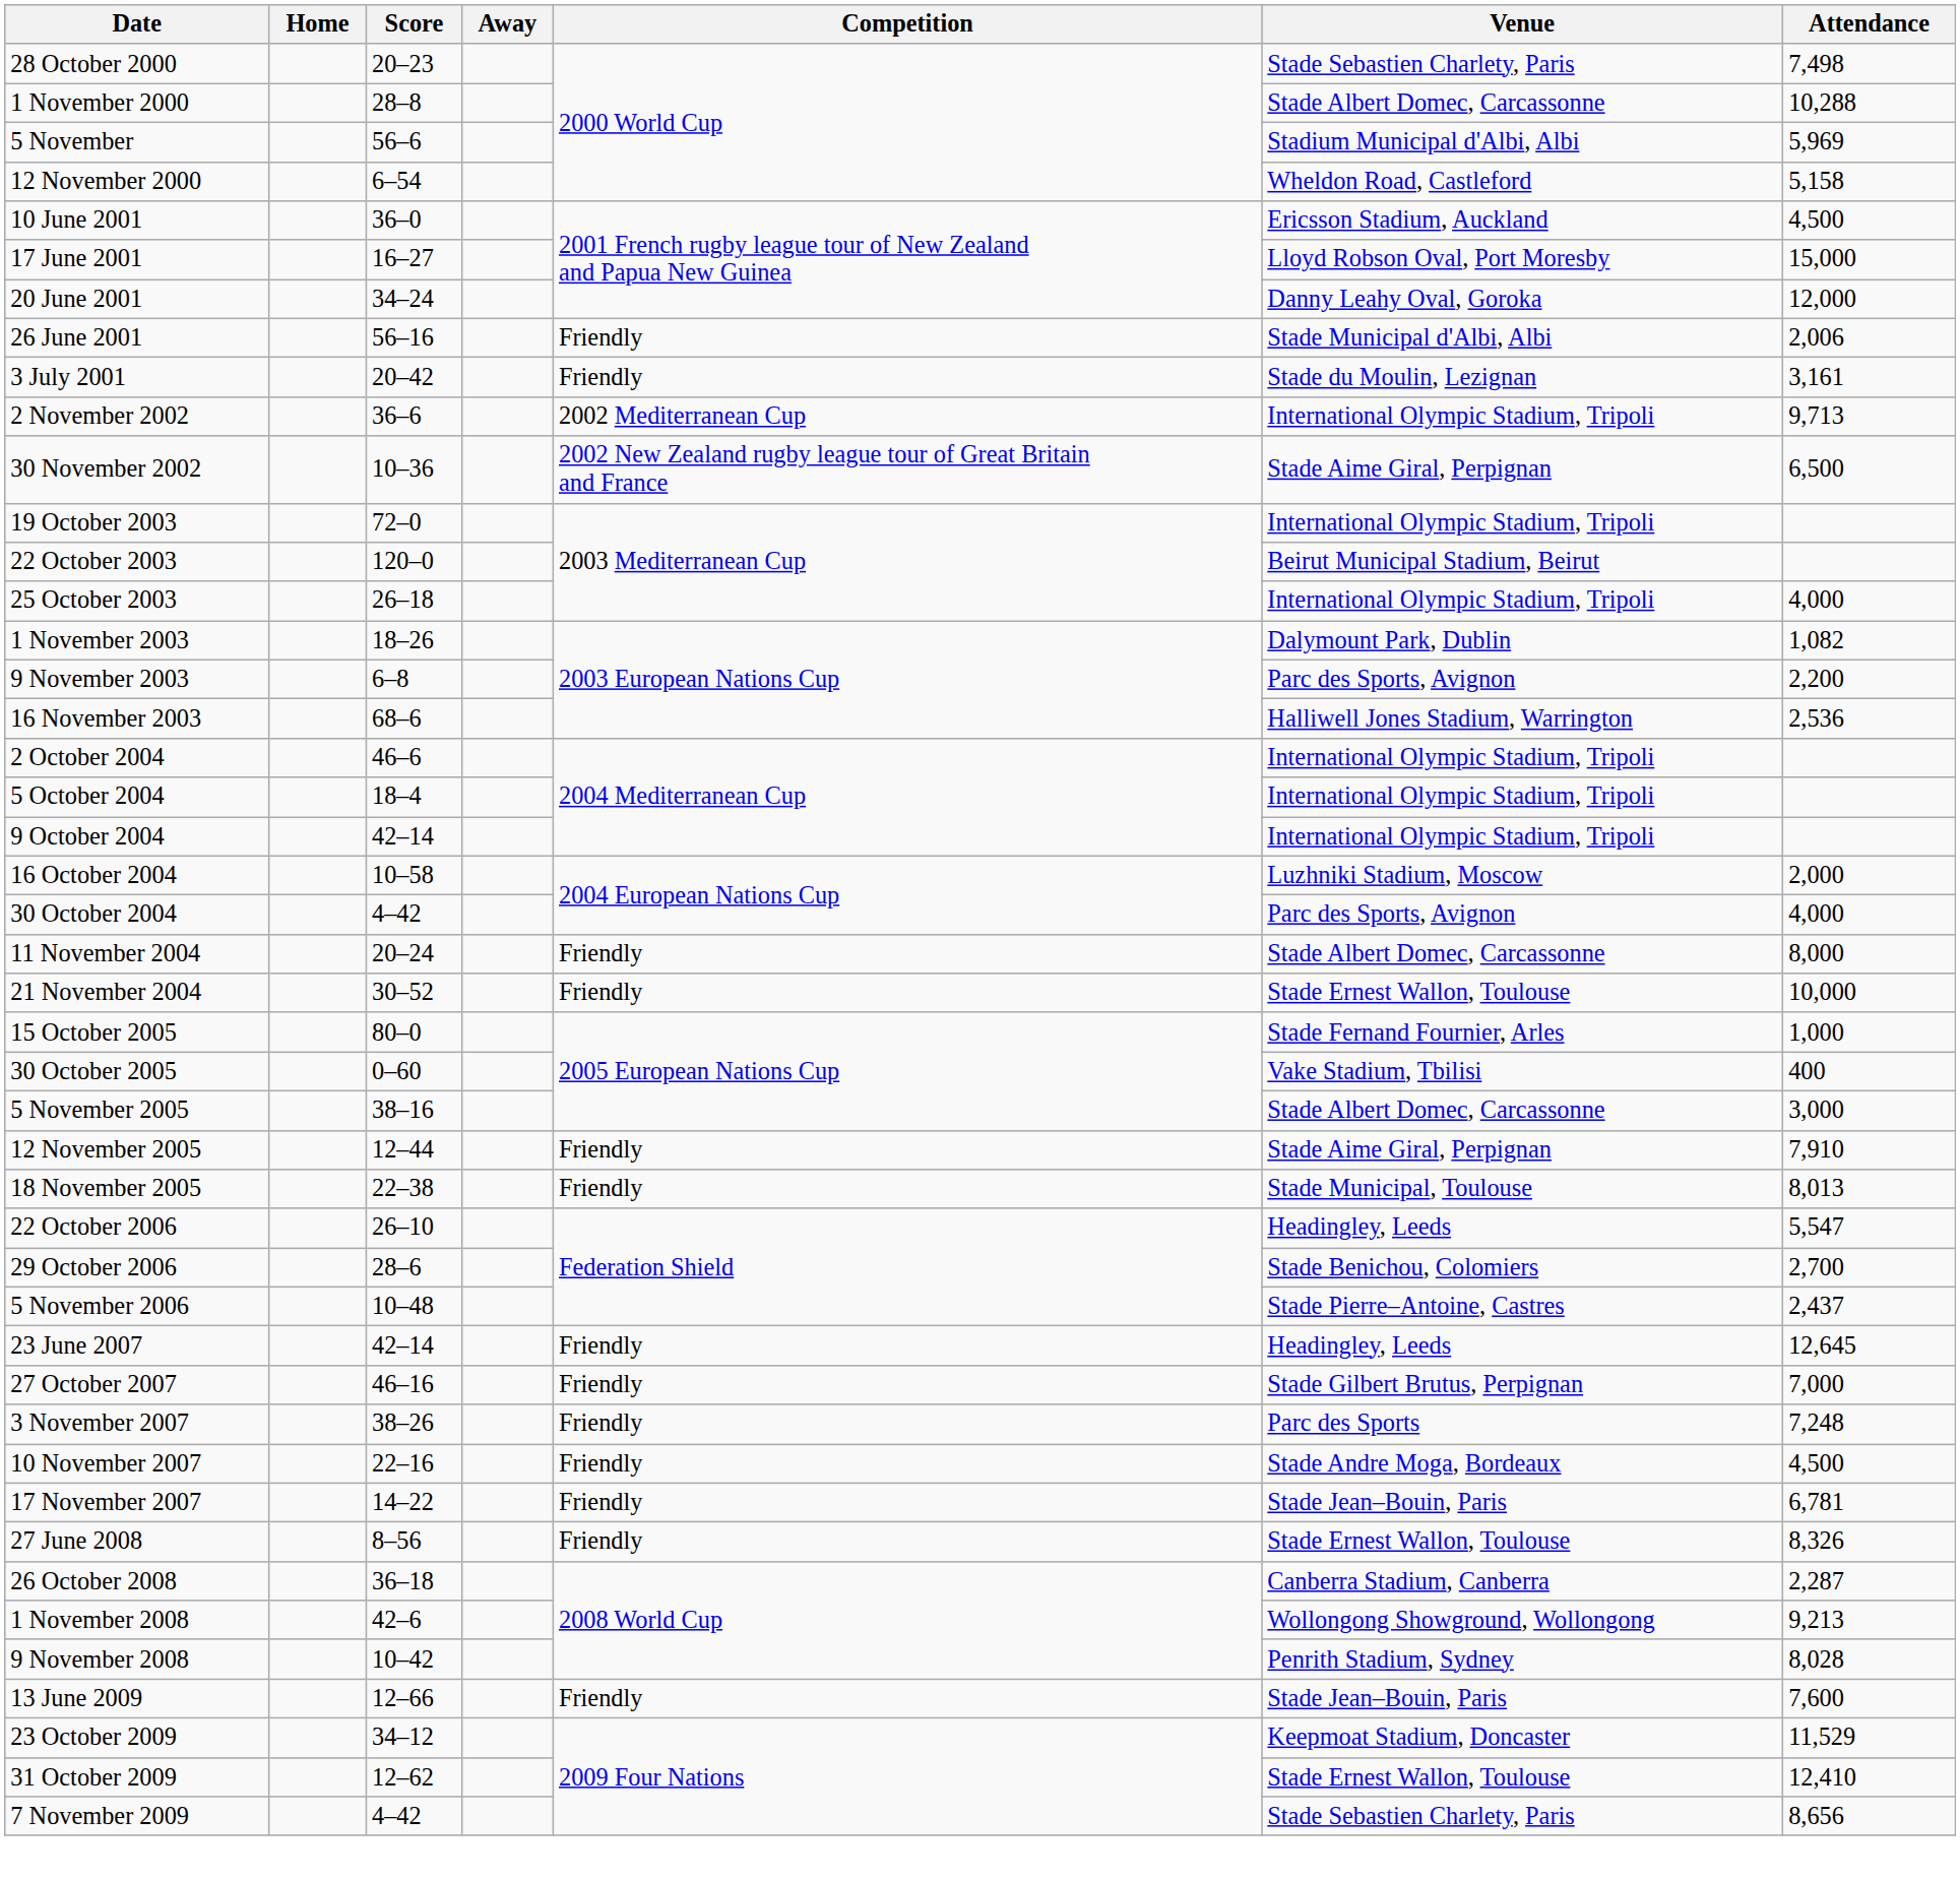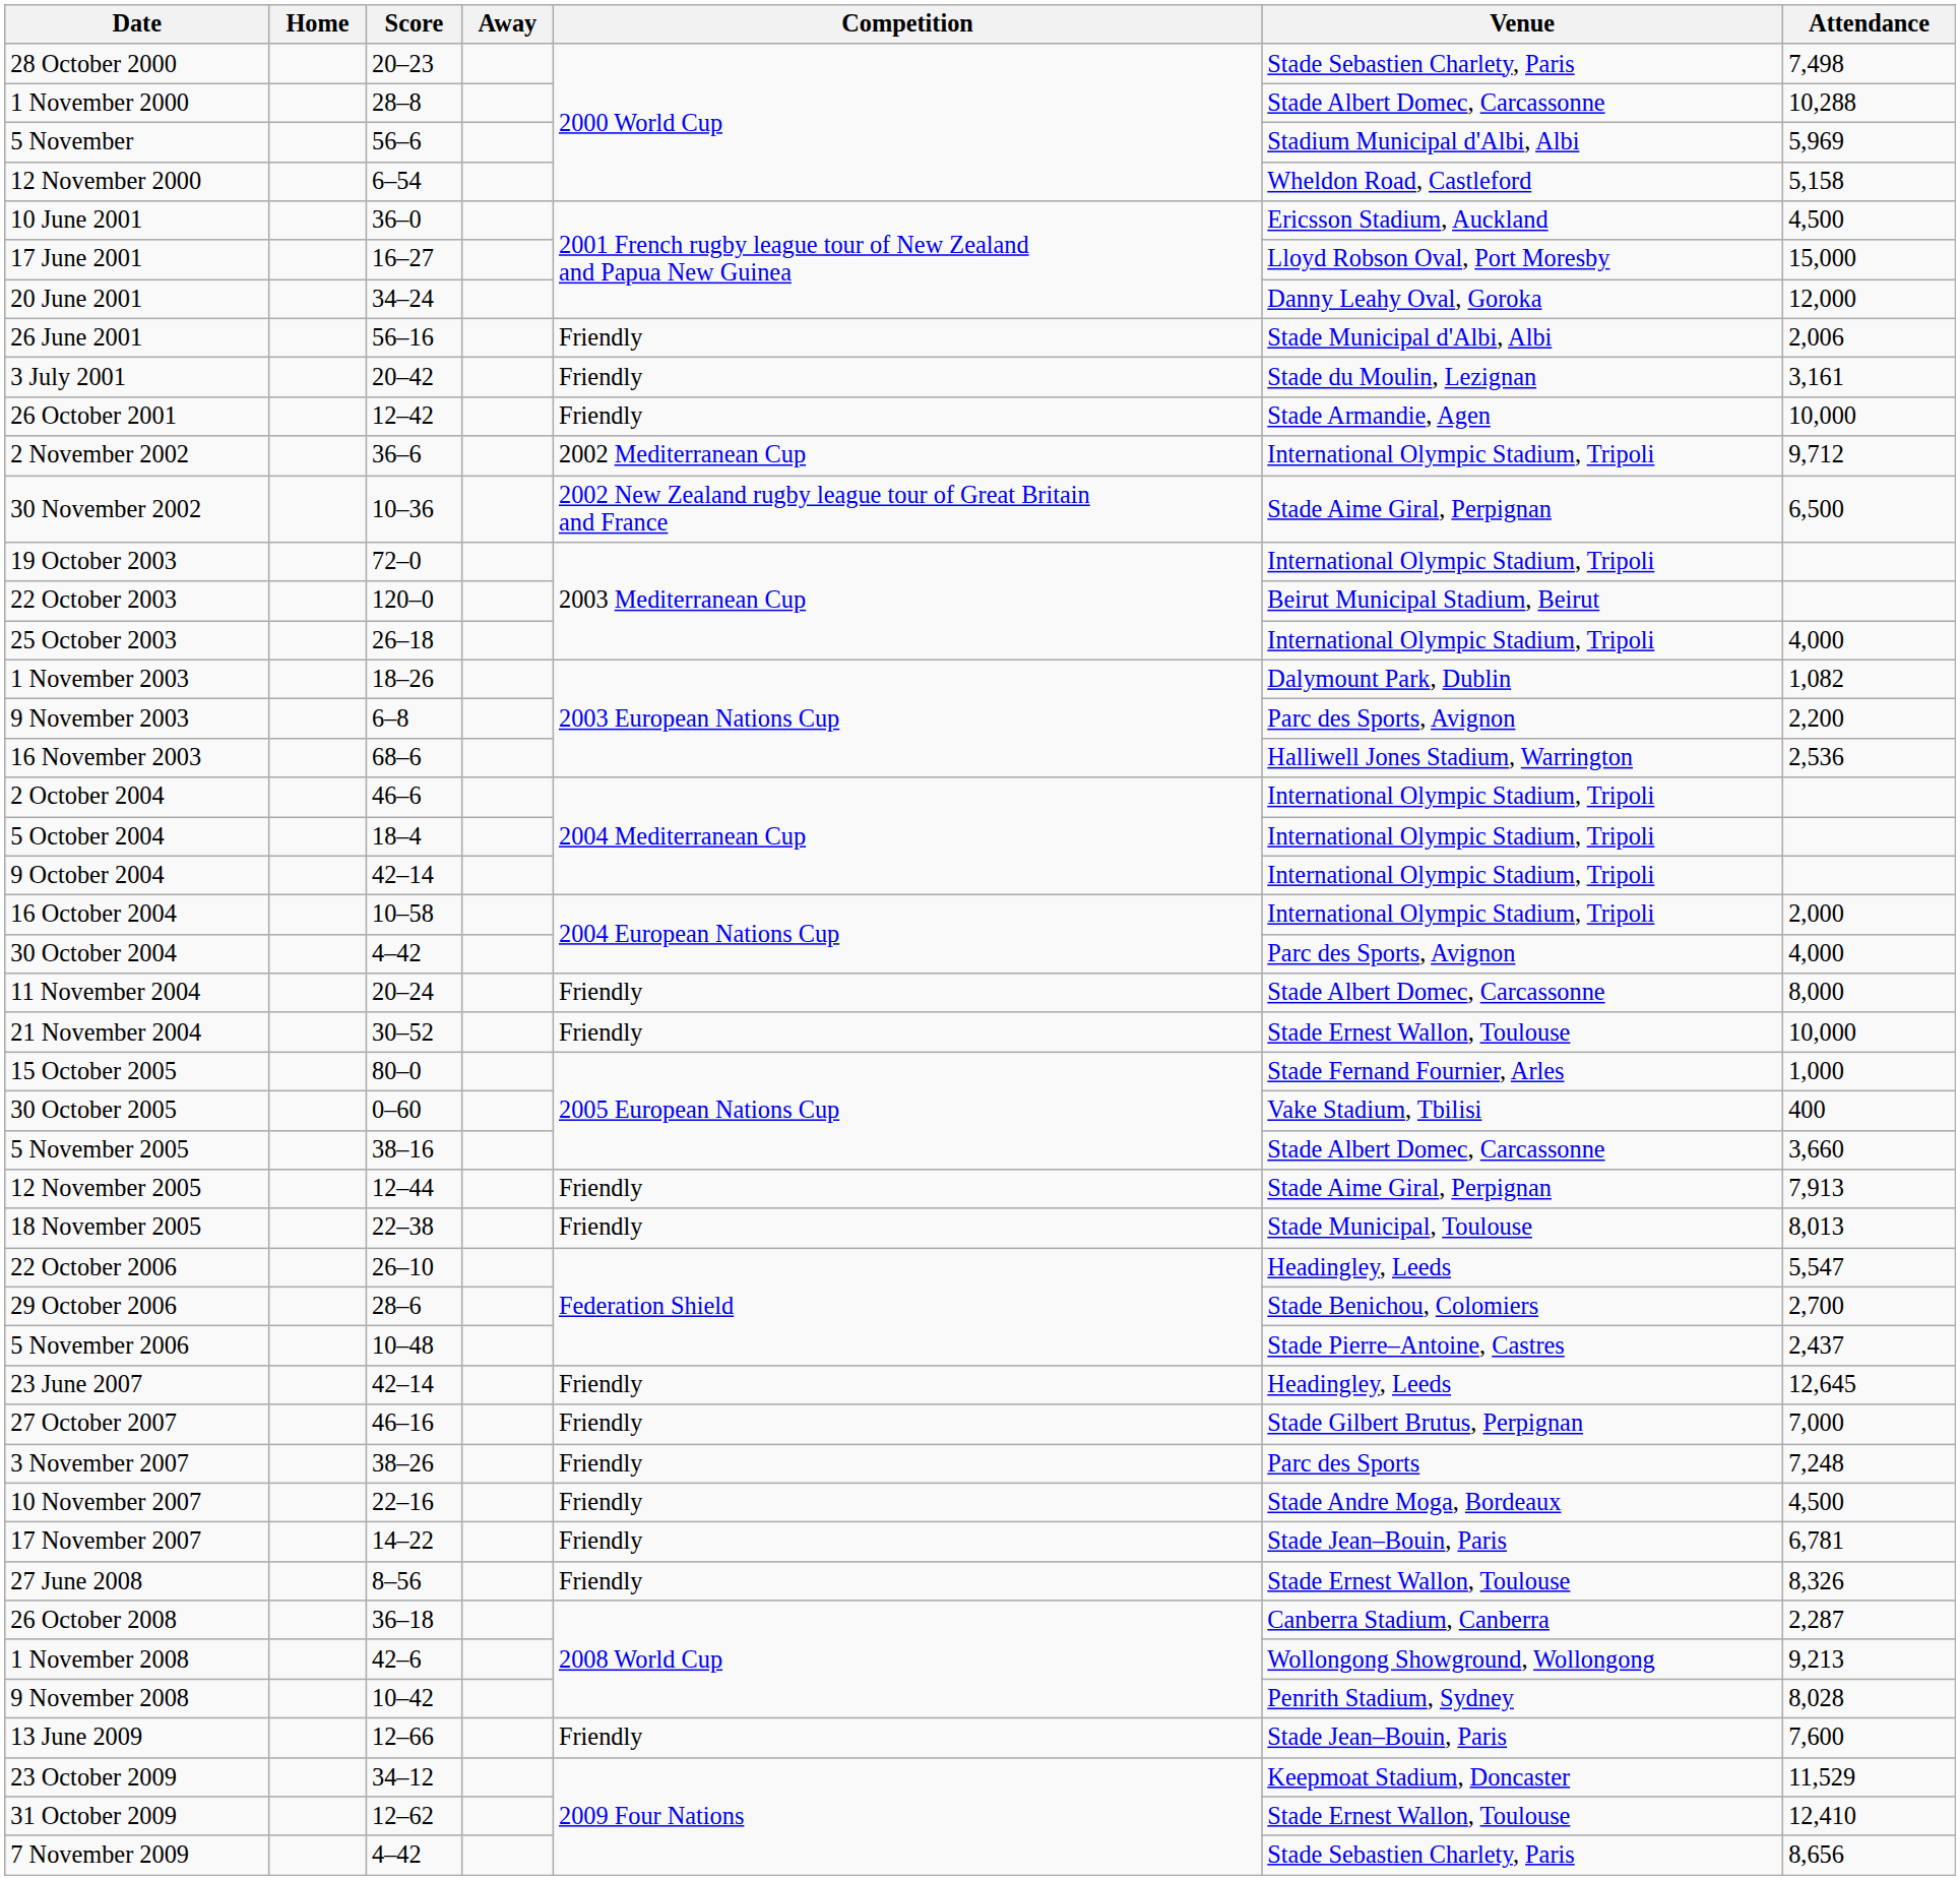+ row: 26 October 2001 | 12–42 | Friendly | Stade Armandie, Agen | 10,000
2 November 2002 | Attendance: 9,713 -> 9,712
16 October 2004 | Venue: Luzhniki Stadium, Moscow -> International Olympic Stadium, Tripoli
5 November 2005 | Attendance: 3,000 -> 3,660
12 November 2005 | Attendance: 7,910 -> 7,913
